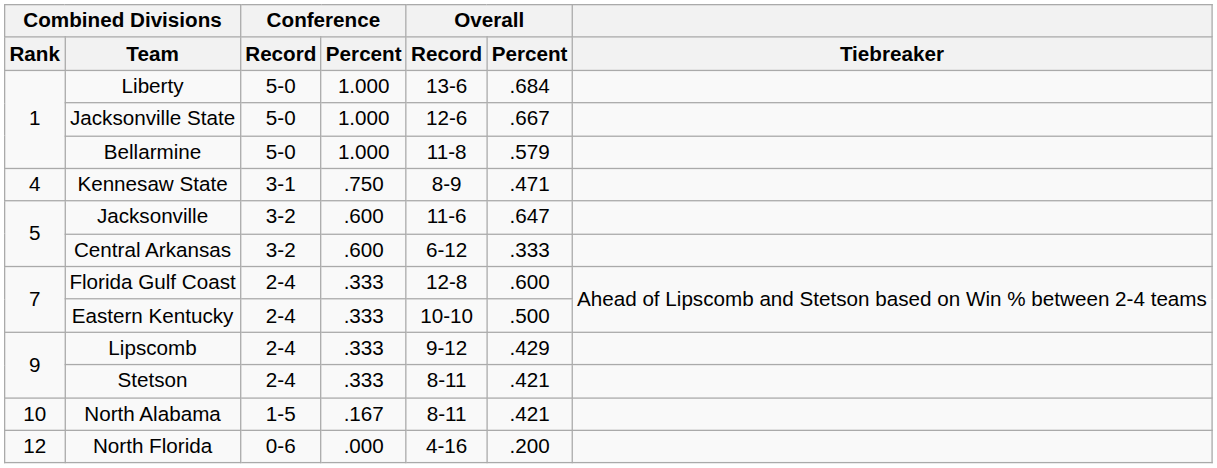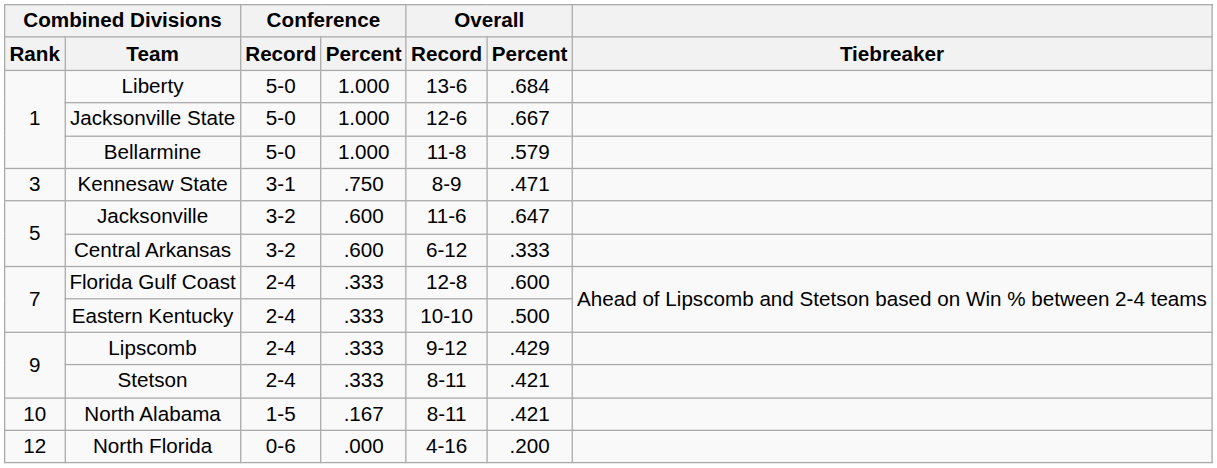Kennesaw State | Combined Divisions / Rank: 4 -> 3
